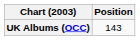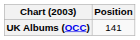UK Albums (OCC) | Position: 143 -> 141
